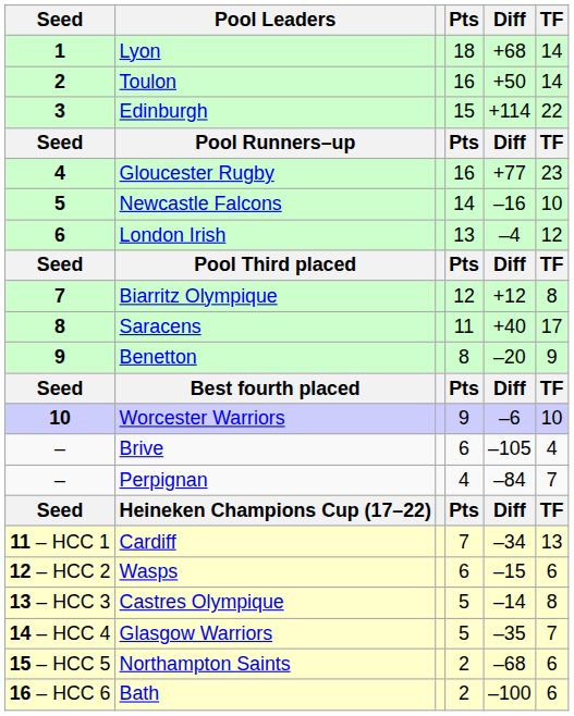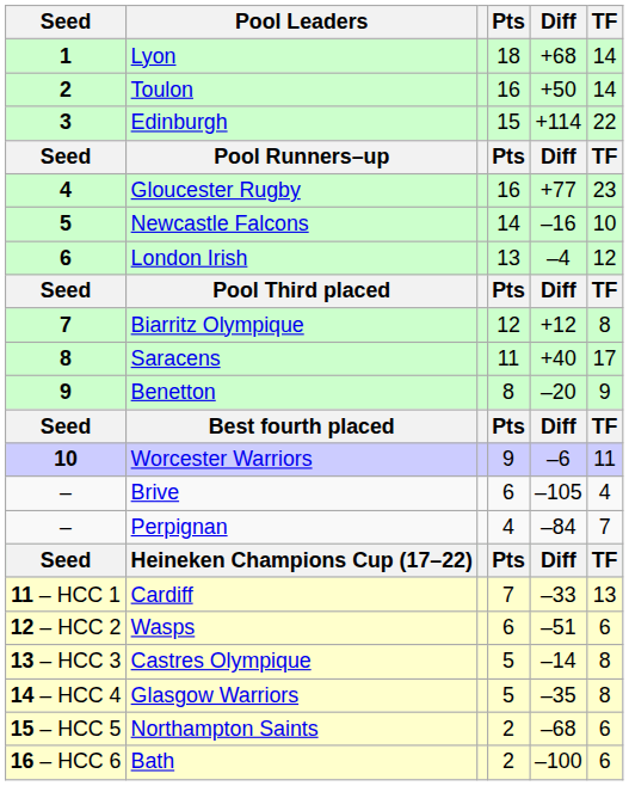Worcester Warriors | TF: 10 -> 11
Cardiff | Diff: –34 -> –33
Wasps | Diff: –15 -> –51
Glasgow Warriors | TF: 7 -> 8
